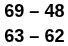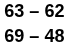rows swapped: 69 – 48 <-> 63 – 62
